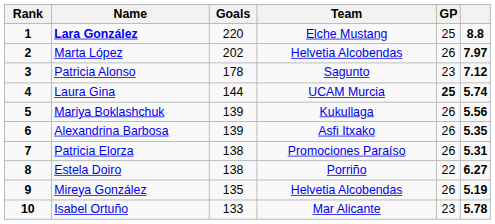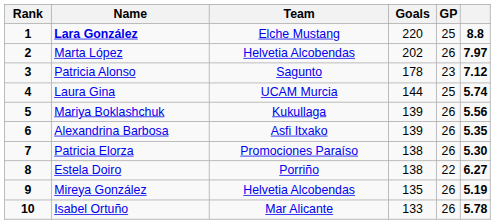columns swapped: Team <-> Goals
Laura Gina | GP: bold -> normal
Patricia Elorza | column 6: 5.31 -> 5.30
Isabel Ortuño | GP: 23 -> 26
